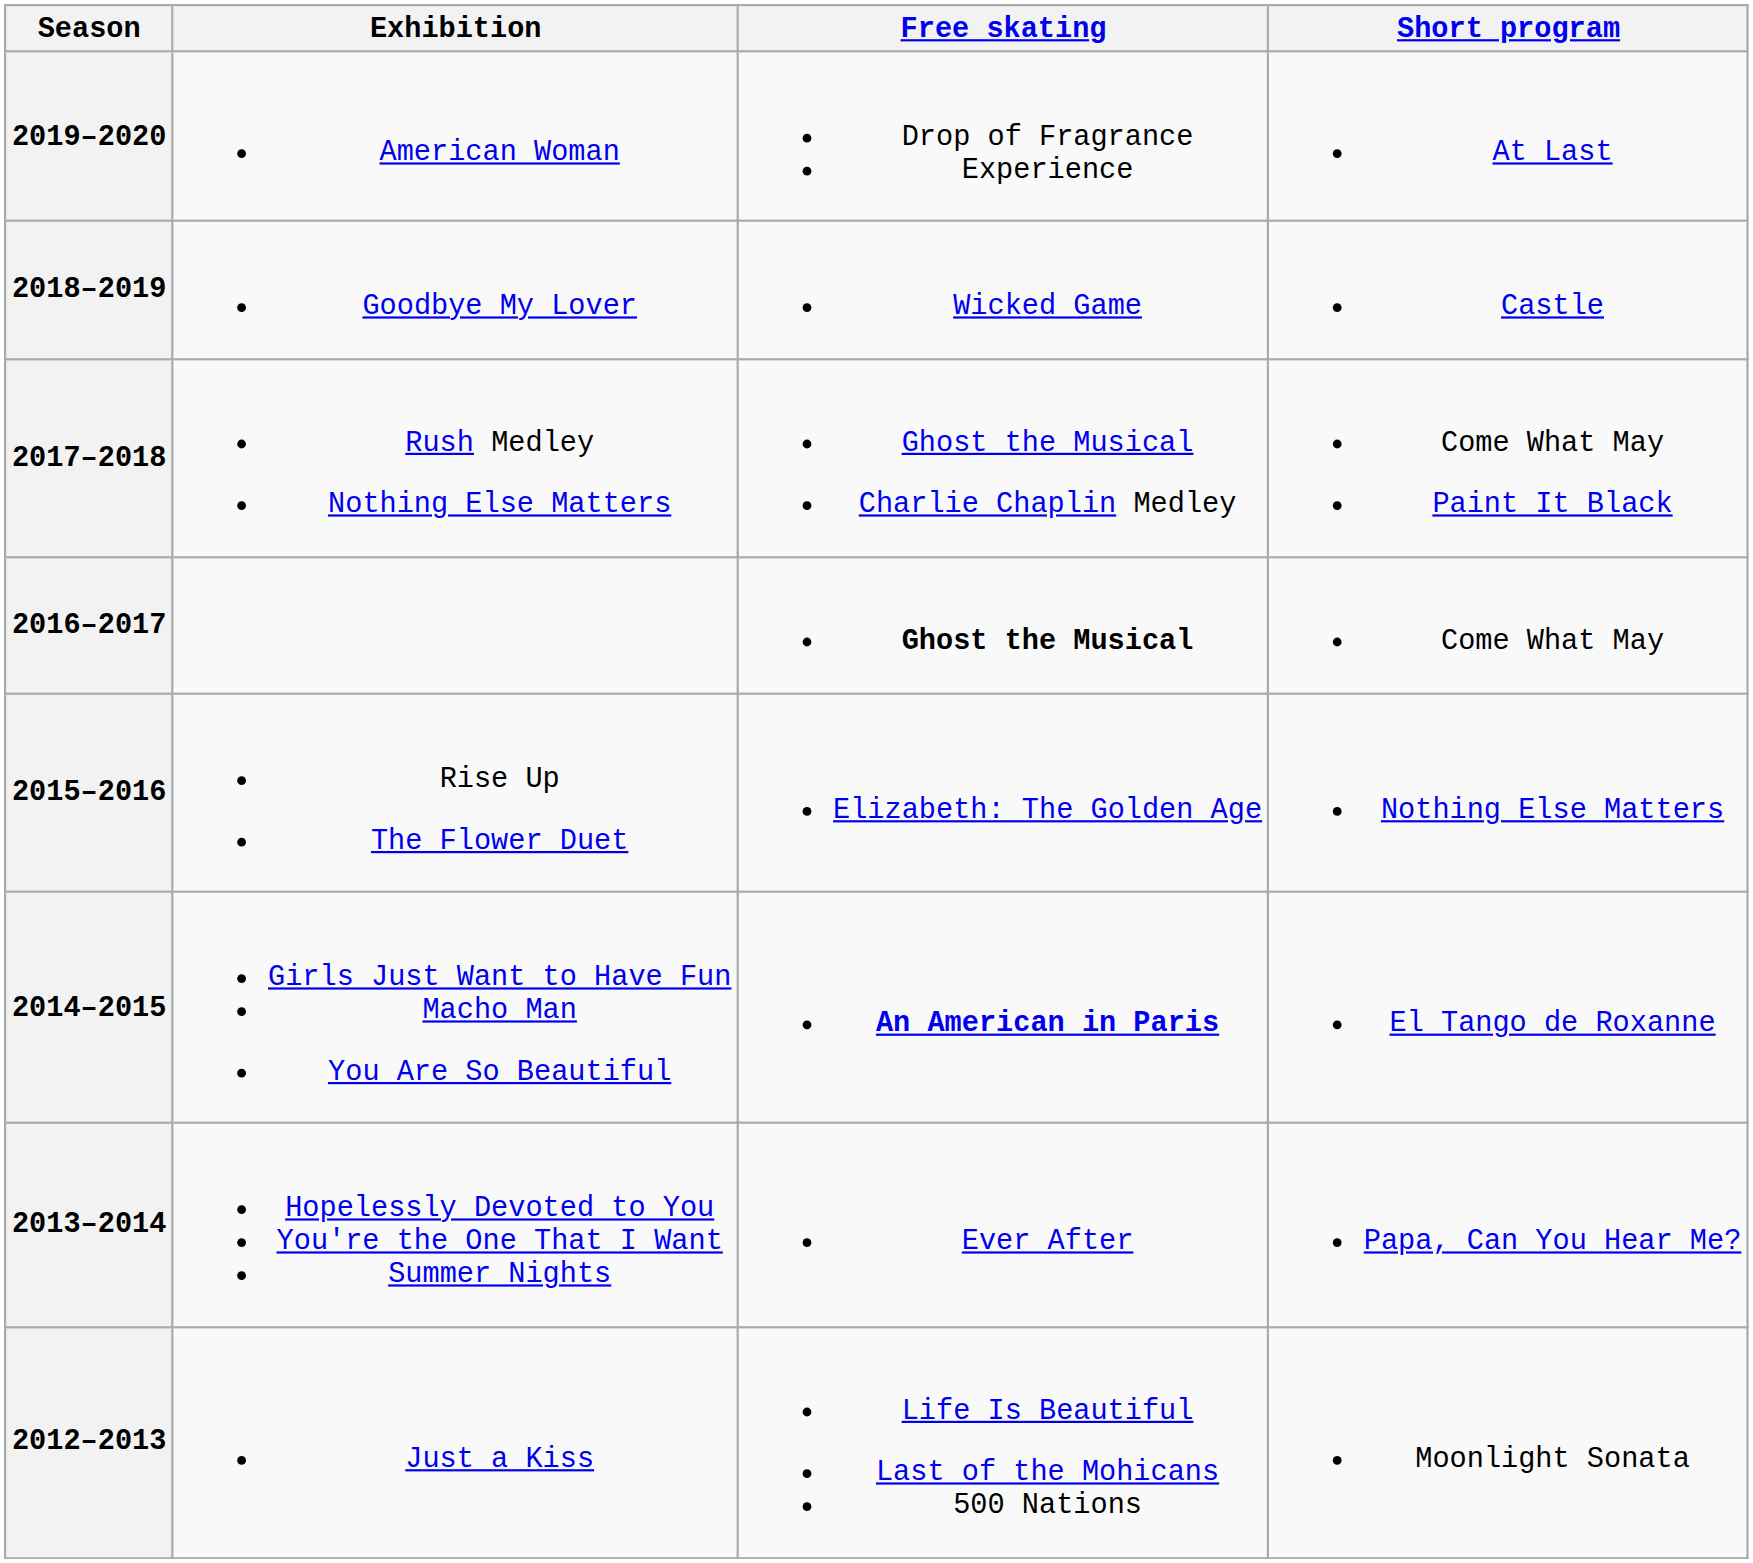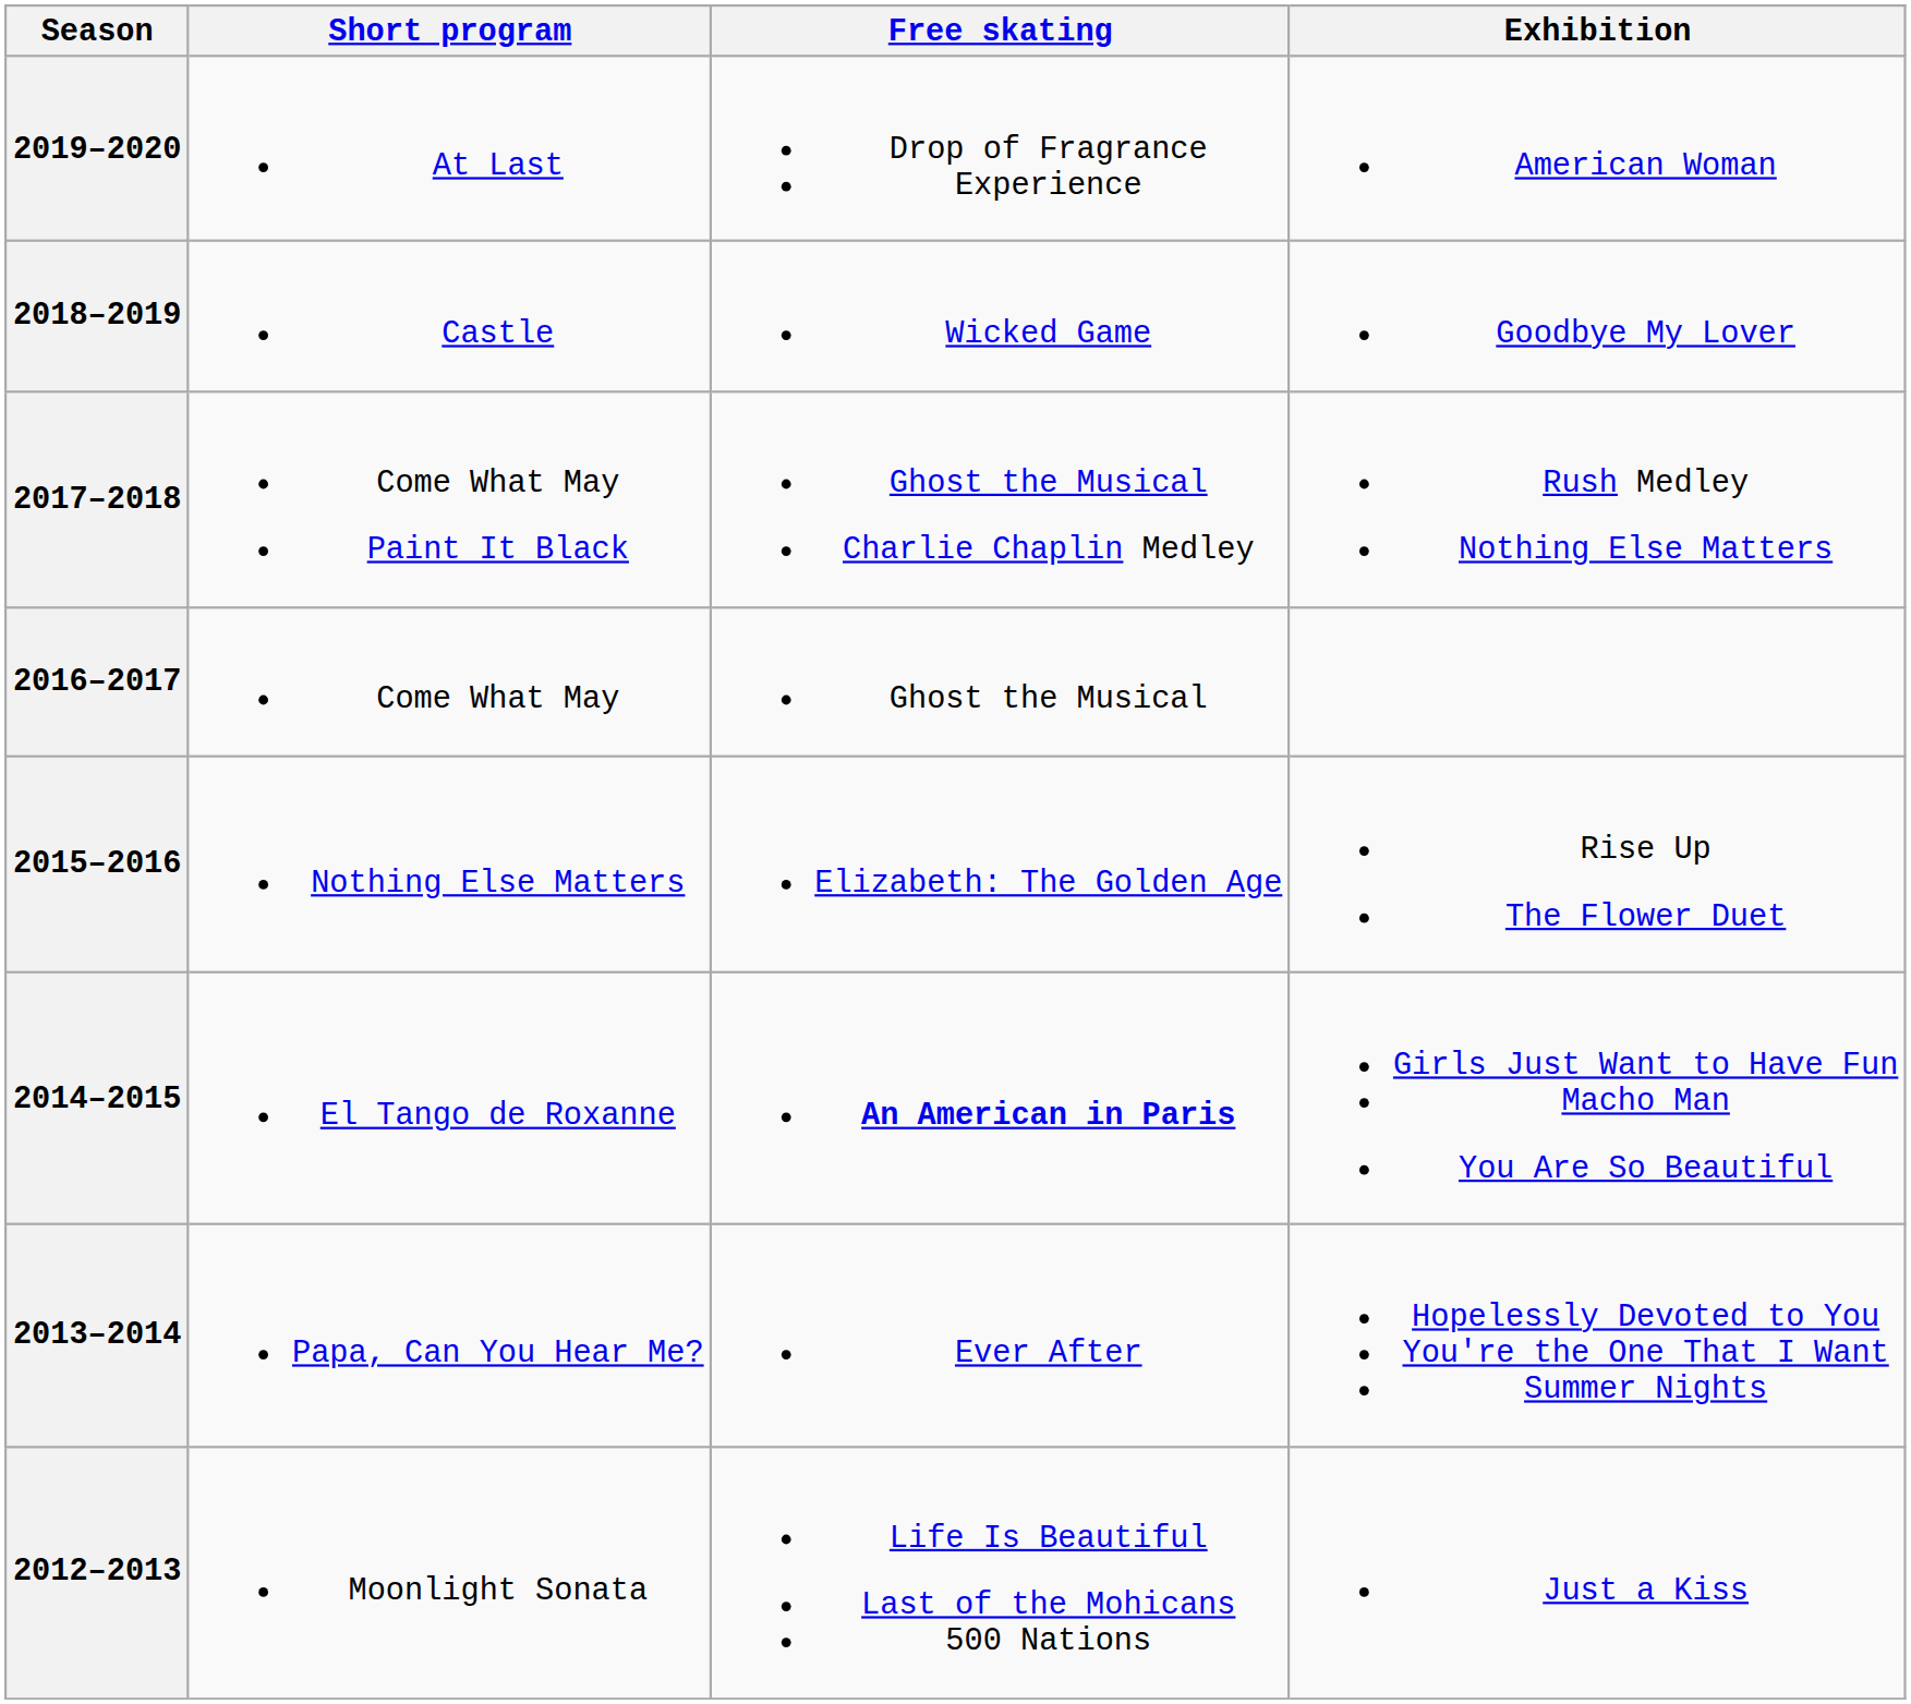columns swapped: Short program <-> Exhibition
2016–2017 | Free skating: bold -> normal
